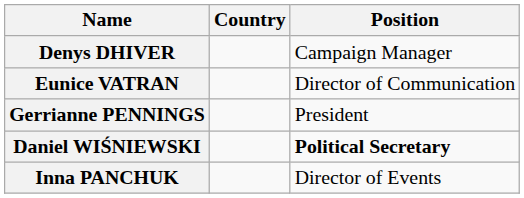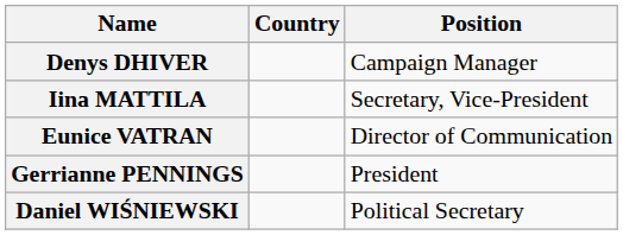+ row: Iina MATTILA | Secretary, Vice-President
Daniel WIŚNIEWSKI | Position: bold -> normal
- row: Inna PANCHUK | Director of Events
